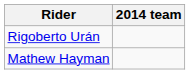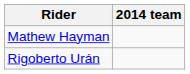rows swapped: Mathew Hayman <-> Rigoberto Urán
